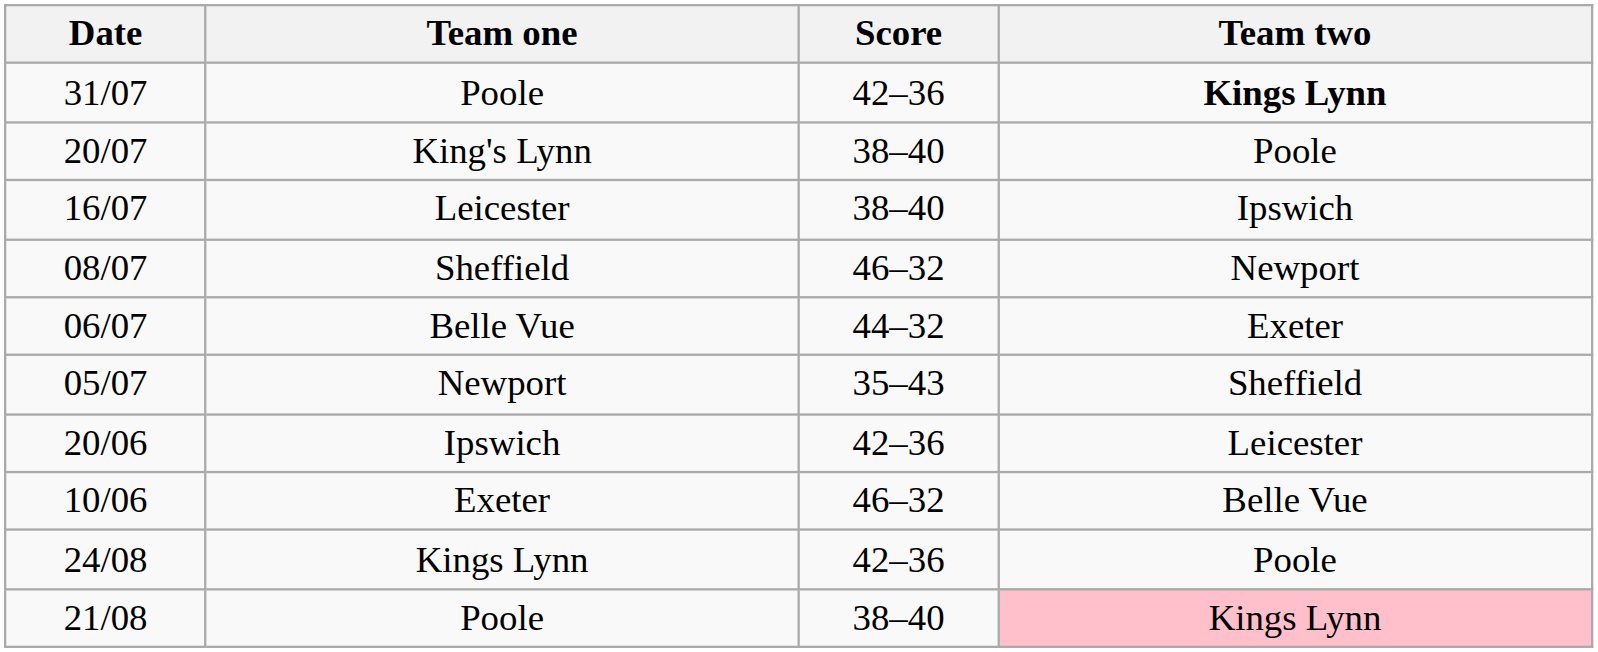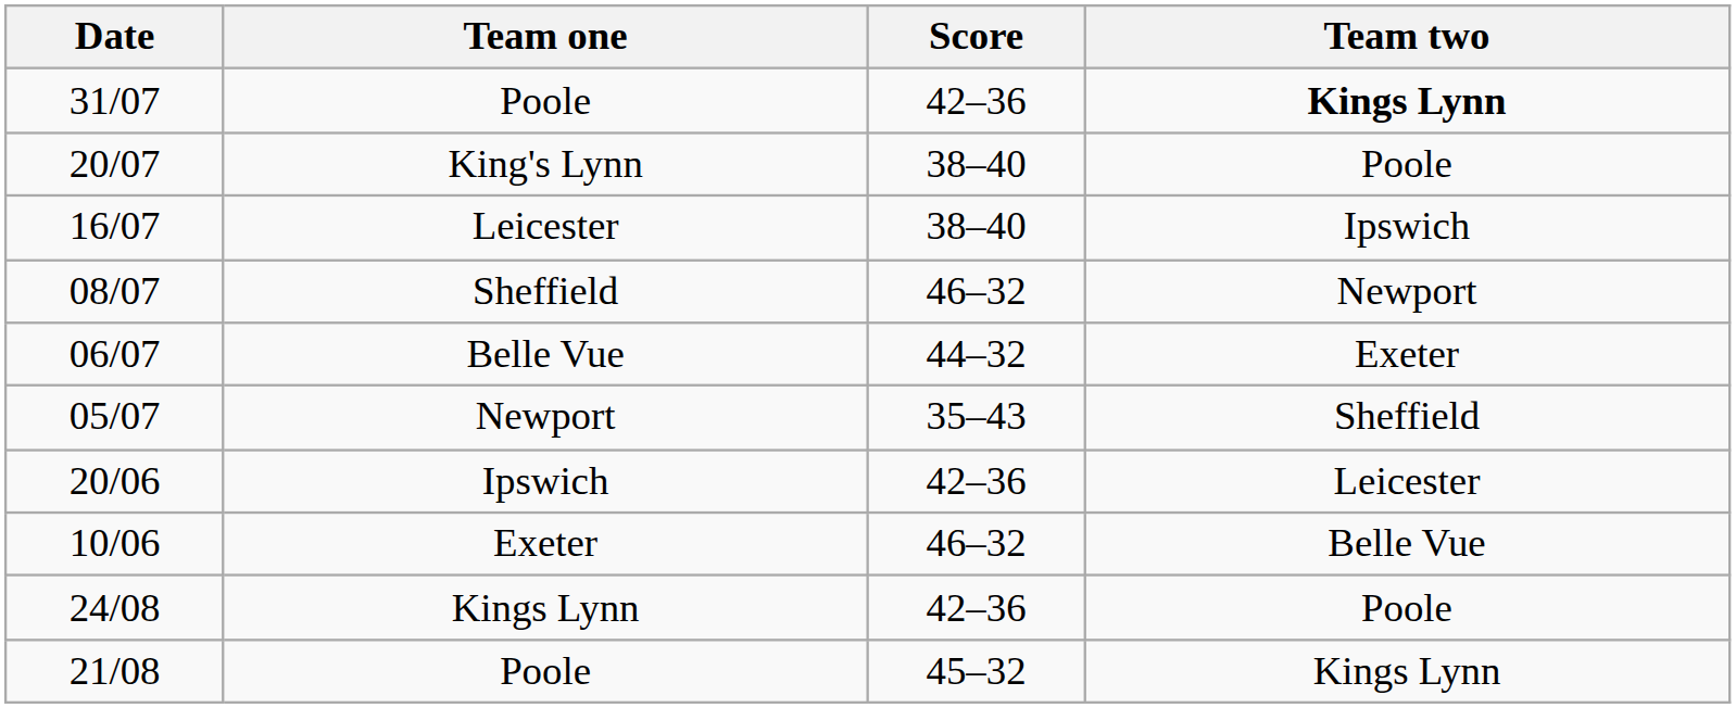21/08 / Poole | Score: 38–40 -> 45–32
21/08 / Poole | Team two: pink background -> no background
